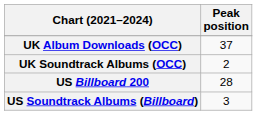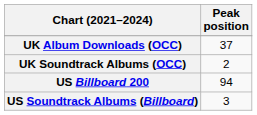US Billboard 200 | Peak position: 28 -> 94
